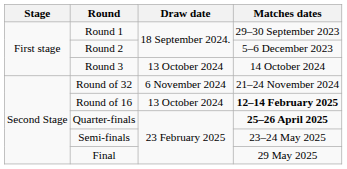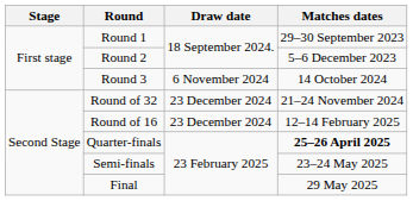Round 3 | Draw date: 13 October 2024 -> 6 November 2024
Round of 32 | Draw date: 6 November 2024 -> 23 December 2024
Round of 16 | Draw date: 13 October 2024 -> 23 December 2024
Round of 16 | Matches dates: bold -> normal
